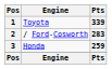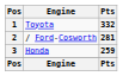1 | Pts: 339 -> 332
2 | Pts: 283 -> 281
